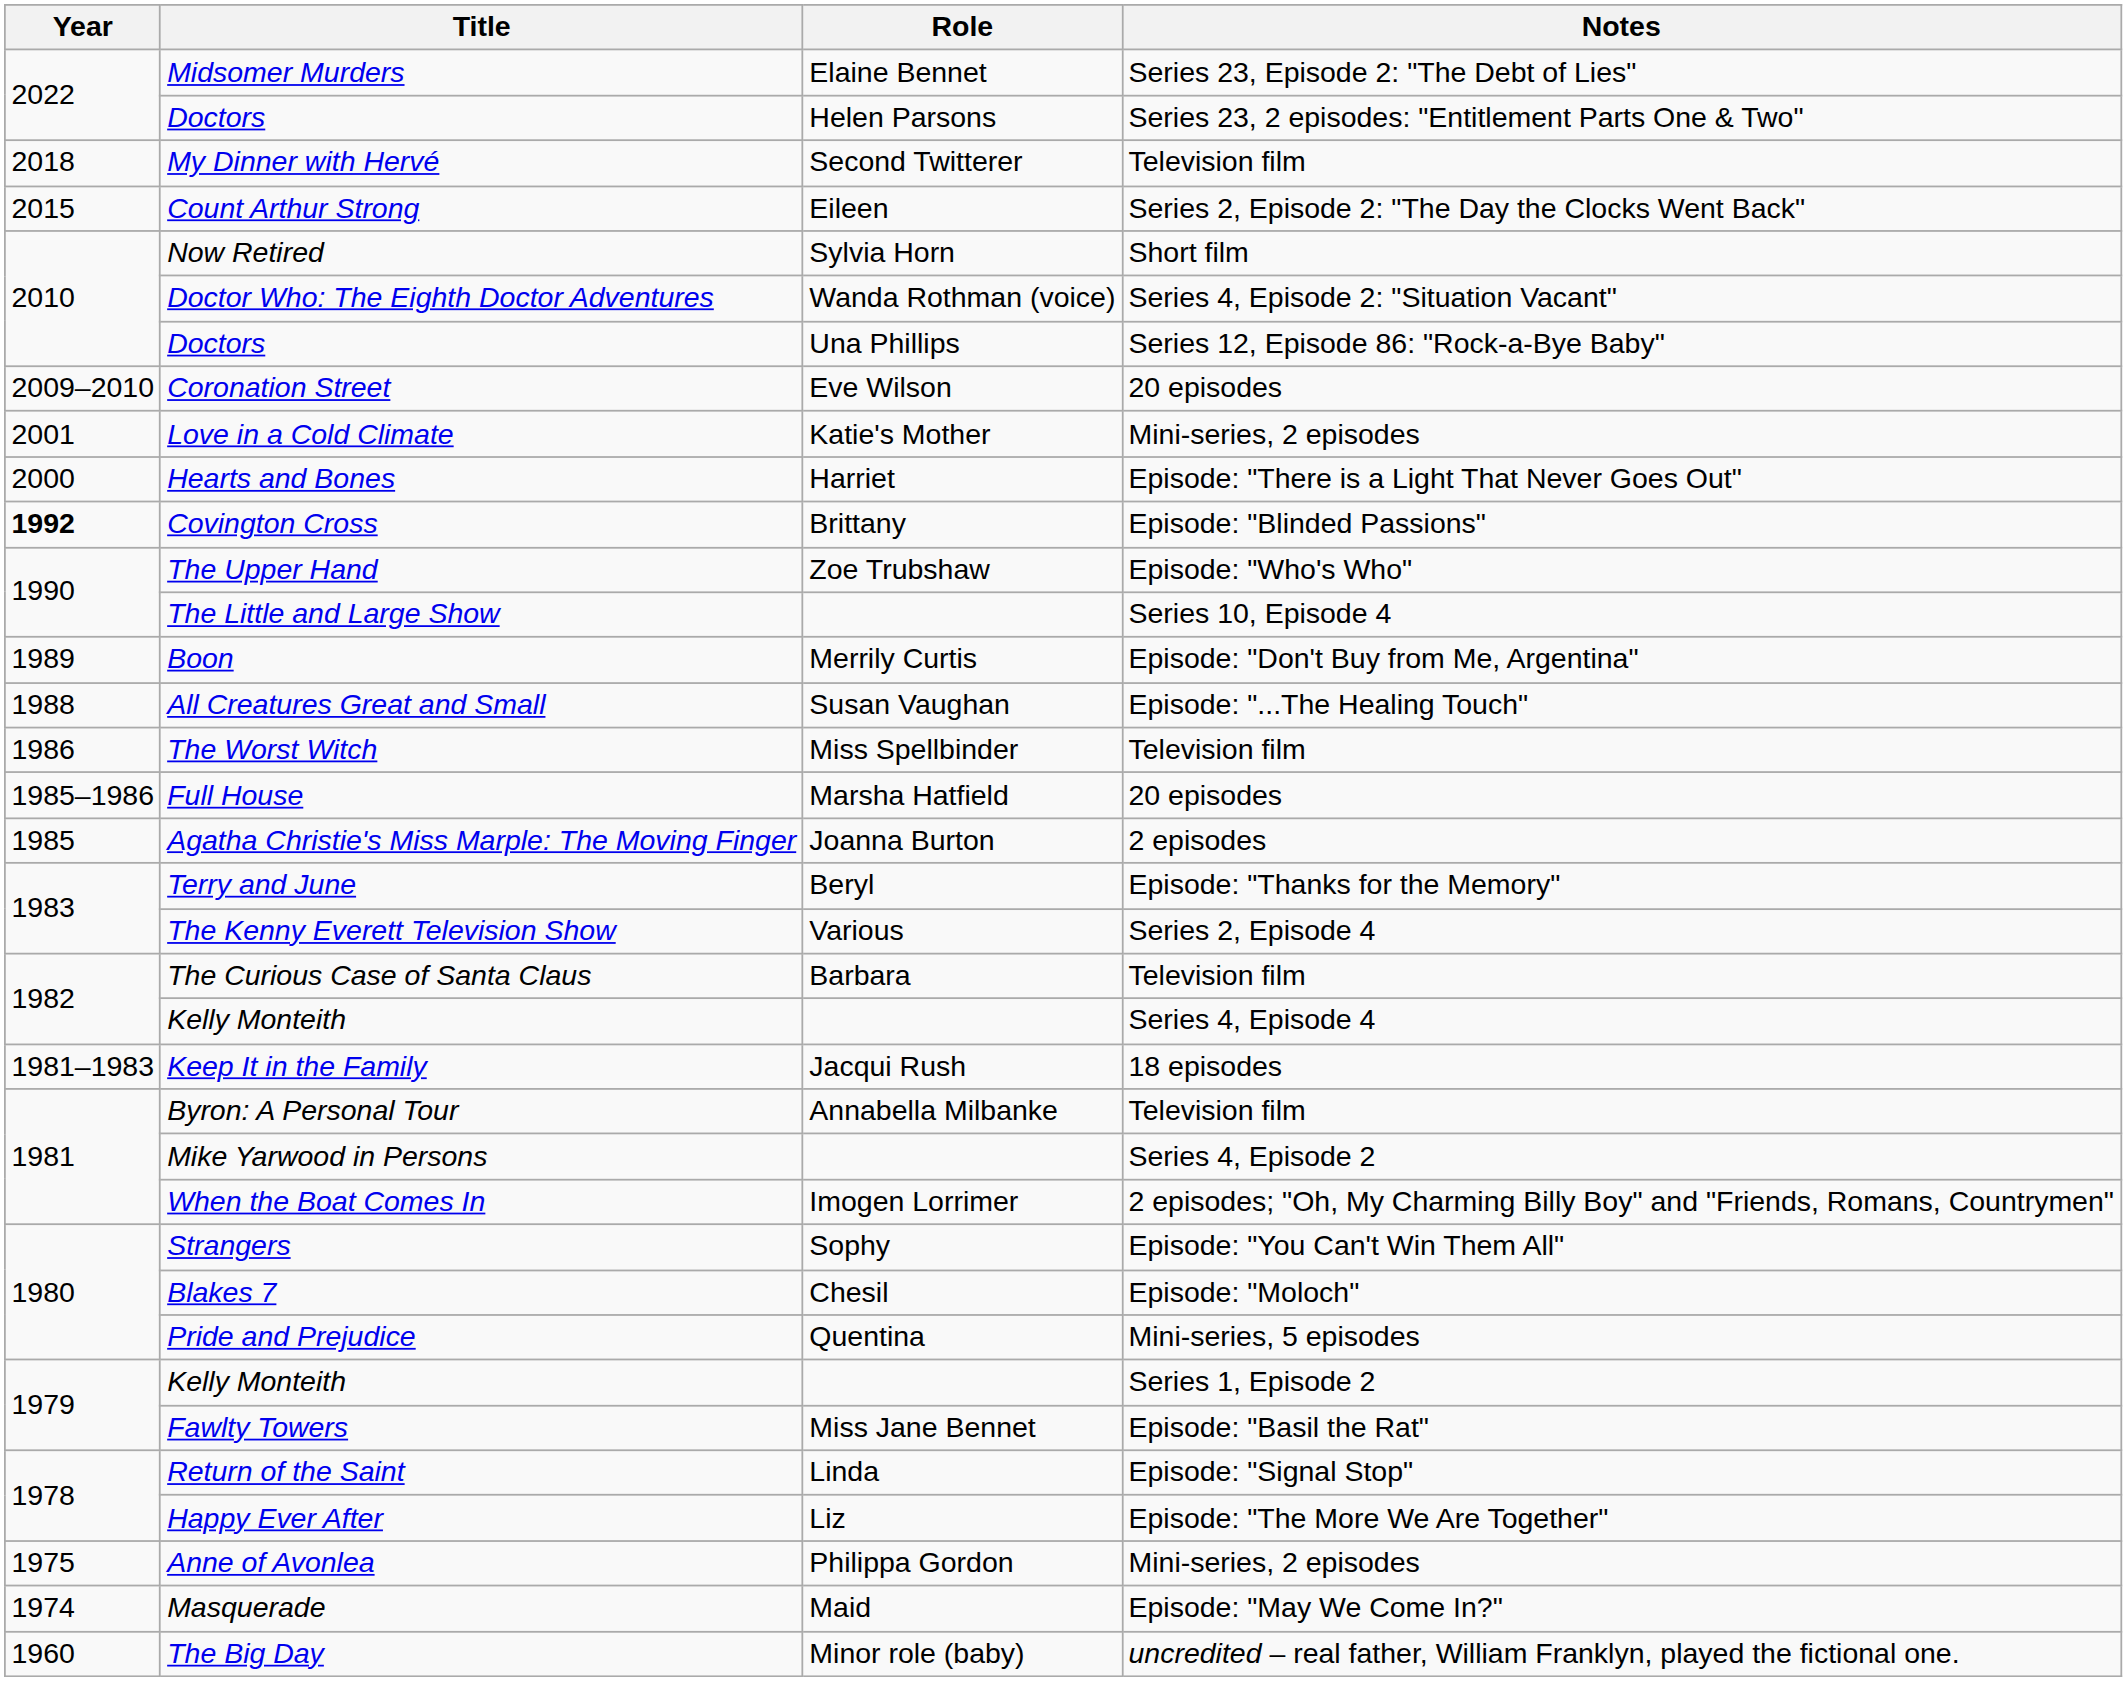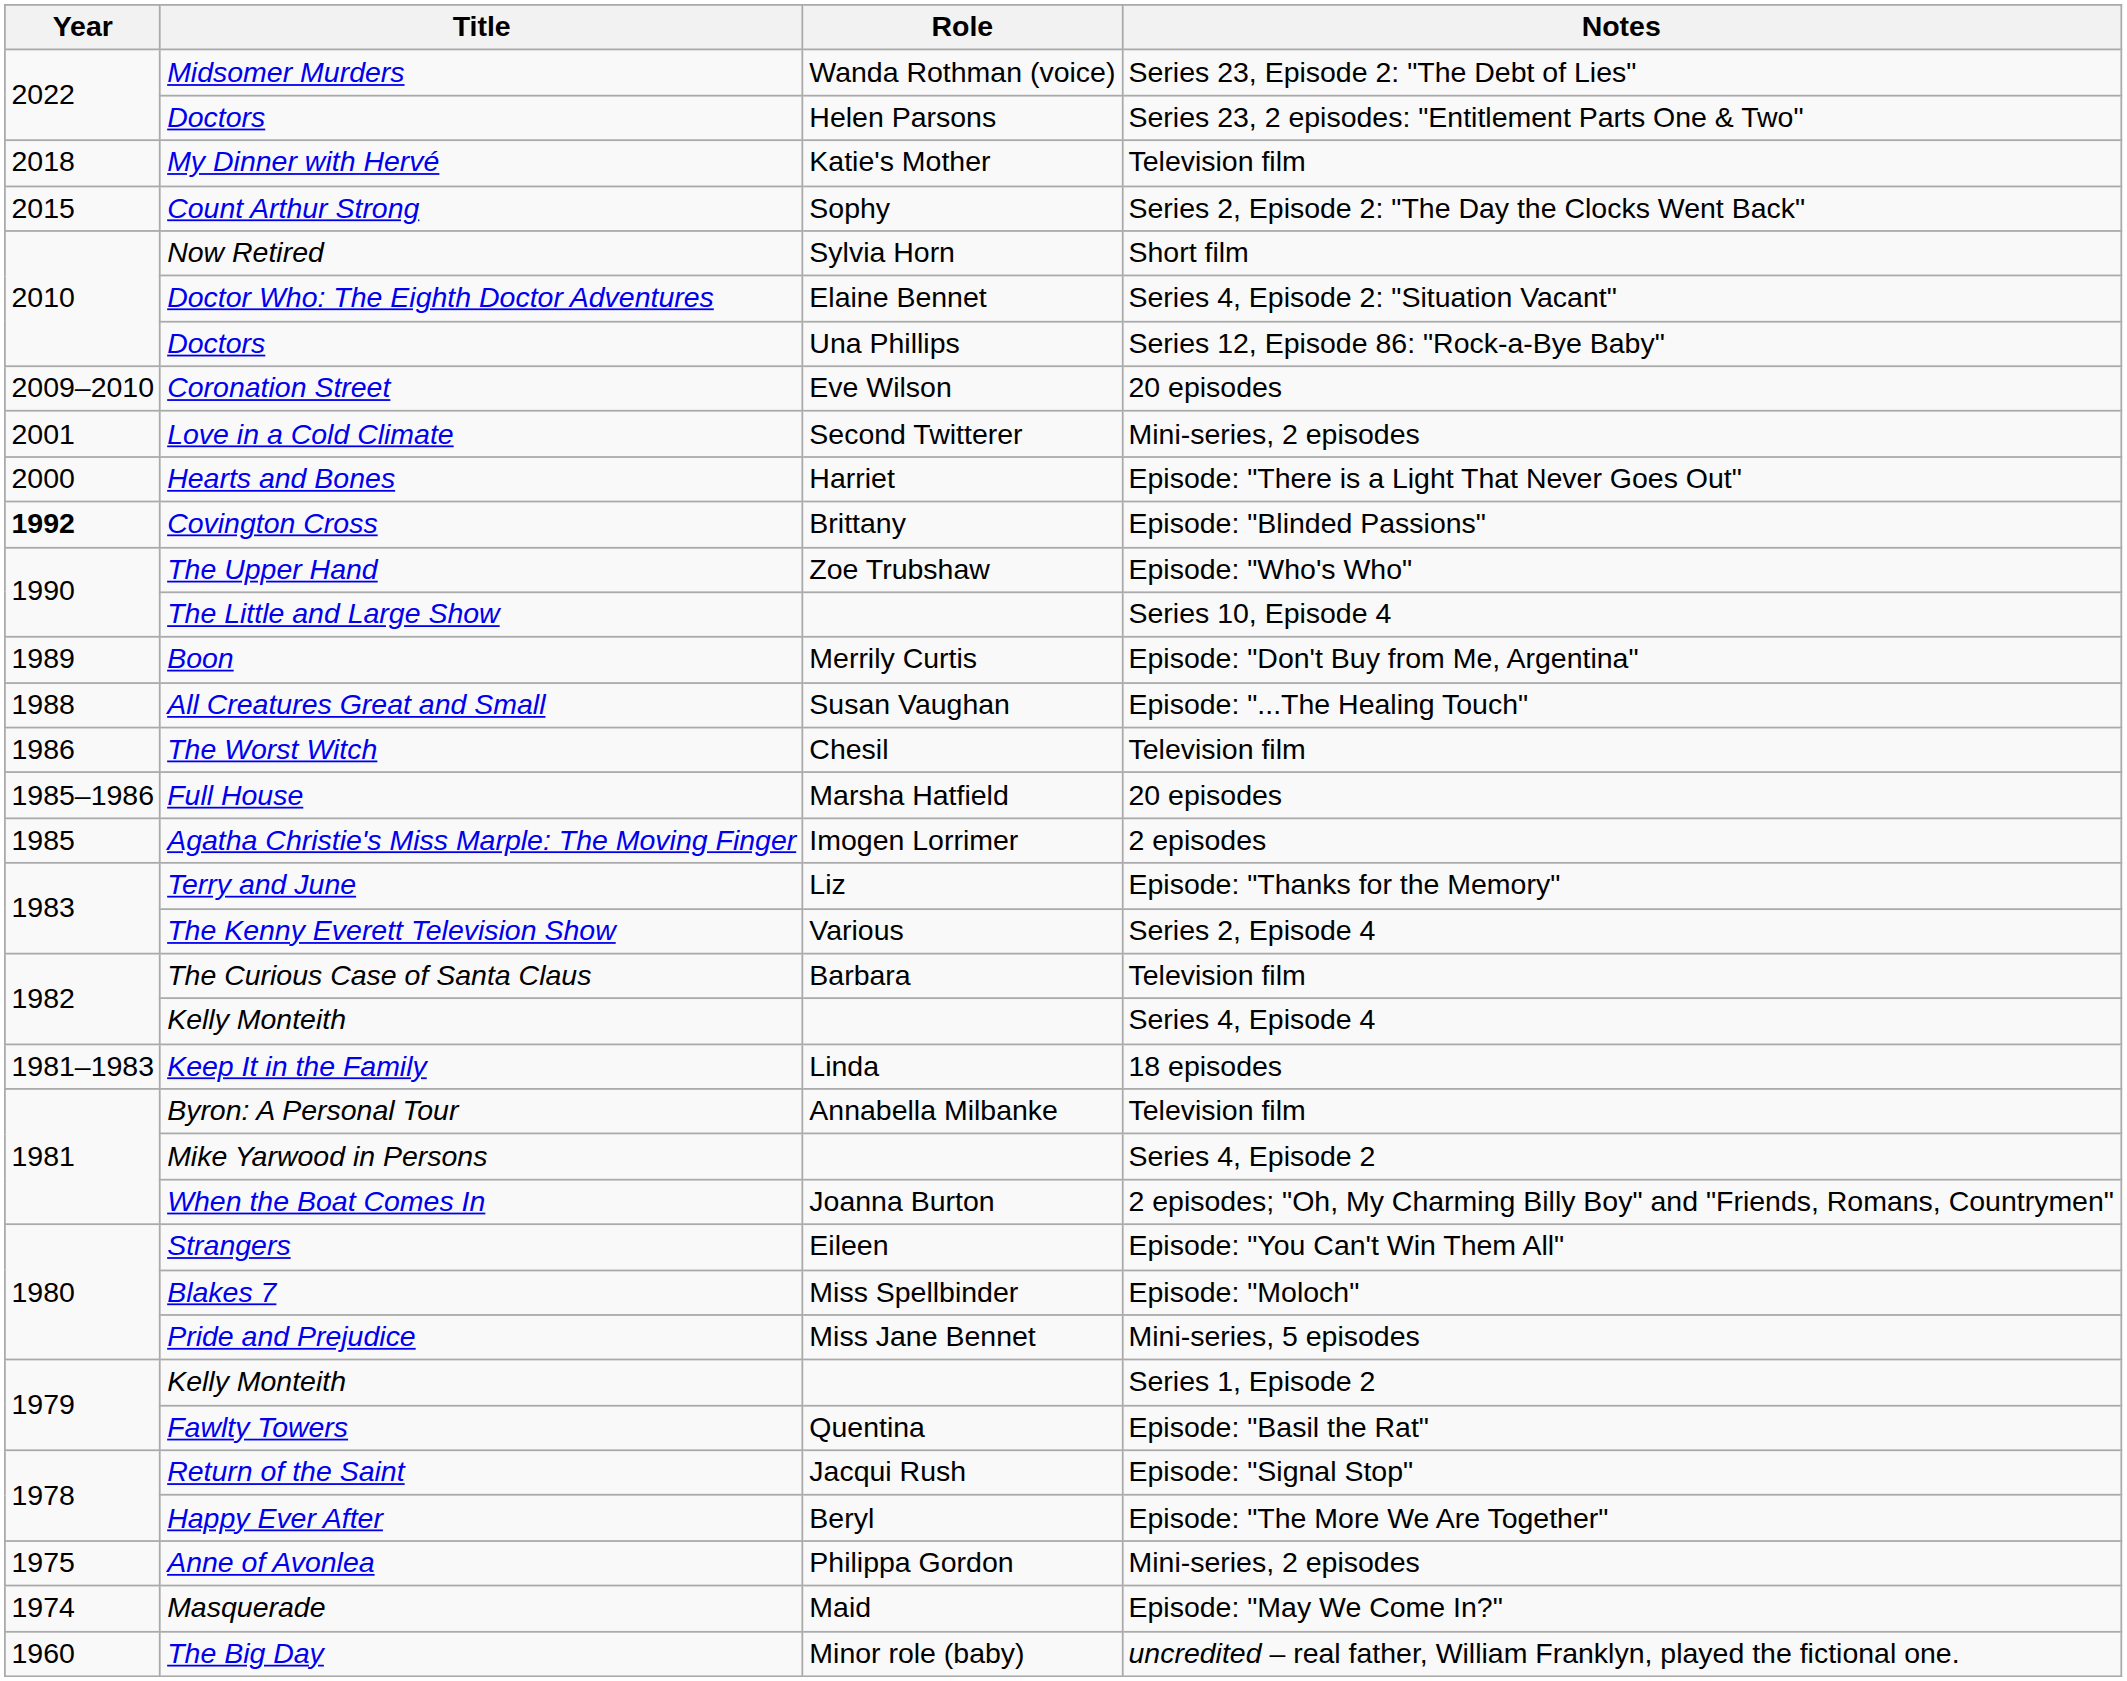Midsomer Murders | Role: Elaine Bennet -> Wanda Rothman (voice)
My Dinner with Hervé | Role: Second Twitterer -> Katie's Mother
Count Arthur Strong | Role: Eileen -> Sophy
Doctor Who: The Eighth Doctor Adventures | Role: Wanda Rothman (voice) -> Elaine Bennet
Love in a Cold Climate | Role: Katie's Mother -> Second Twitterer
The Worst Witch | Role: Miss Spellbinder -> Chesil
Agatha Christie's Miss Marple: The Moving Finger | Role: Joanna Burton -> Imogen Lorrimer
Terry and June | Role: Beryl -> Liz
Keep It in the Family | Role: Jacqui Rush -> Linda
When the Boat Comes In | Role: Imogen Lorrimer -> Joanna Burton
Strangers | Role: Sophy -> Eileen
Blakes 7 | Role: Chesil -> Miss Spellbinder
Pride and Prejudice | Role: Quentina -> Miss Jane Bennet
Fawlty Towers | Role: Miss Jane Bennet -> Quentina
Return of the Saint | Role: Linda -> Jacqui Rush
Happy Ever After | Role: Liz -> Beryl
